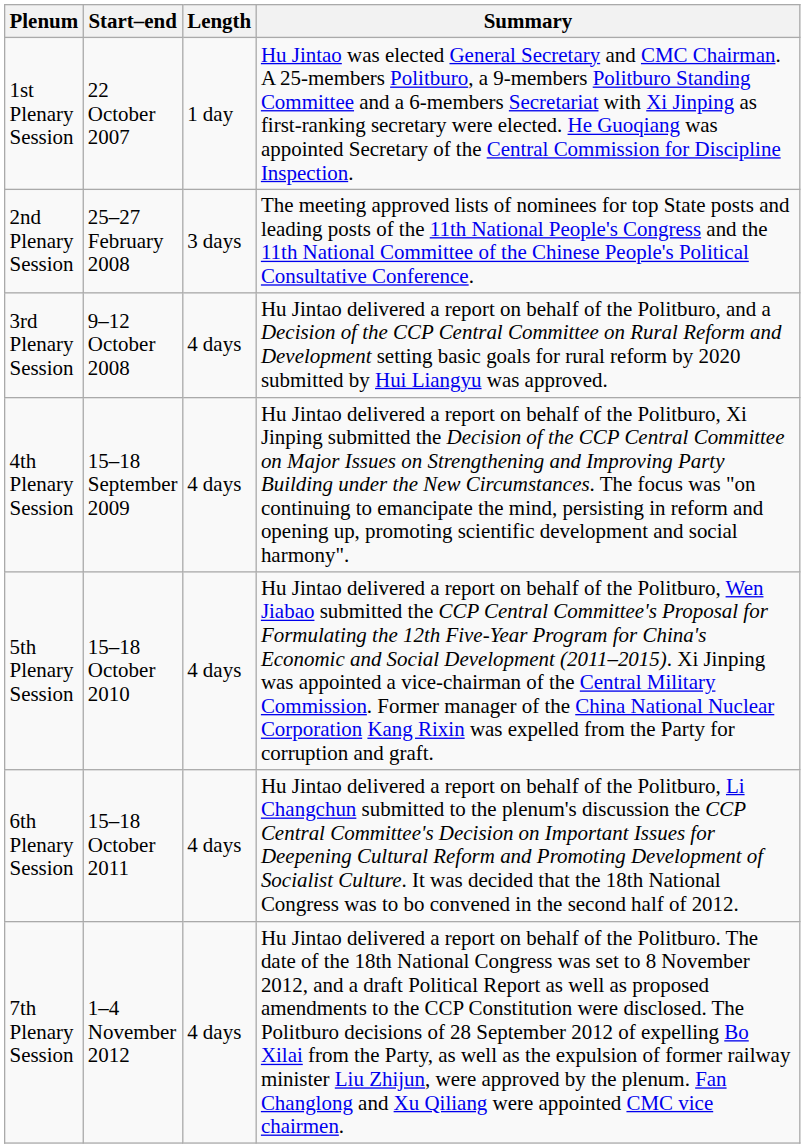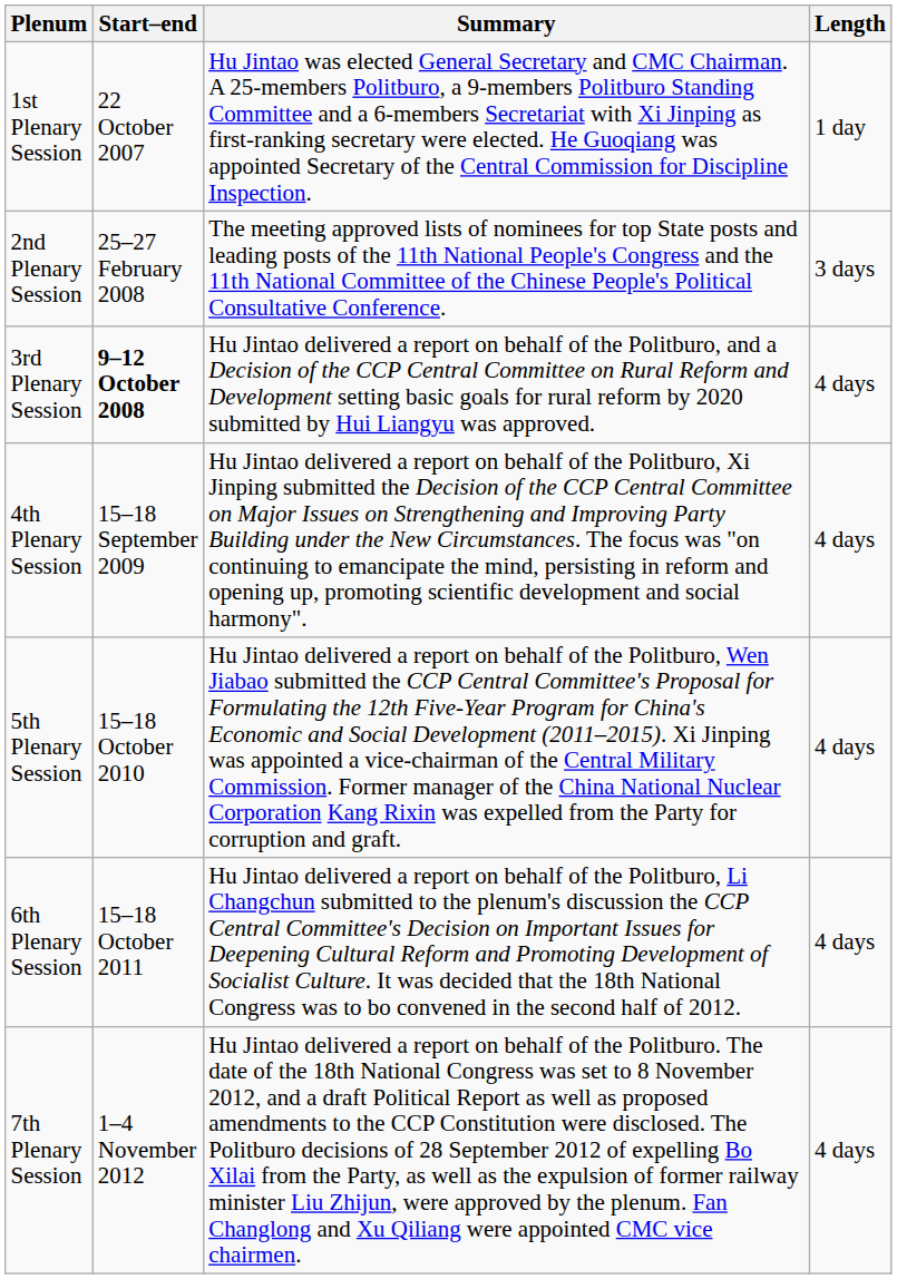columns swapped: Length <-> Summary
3rd Plenary Session | Start–end: normal -> bold
